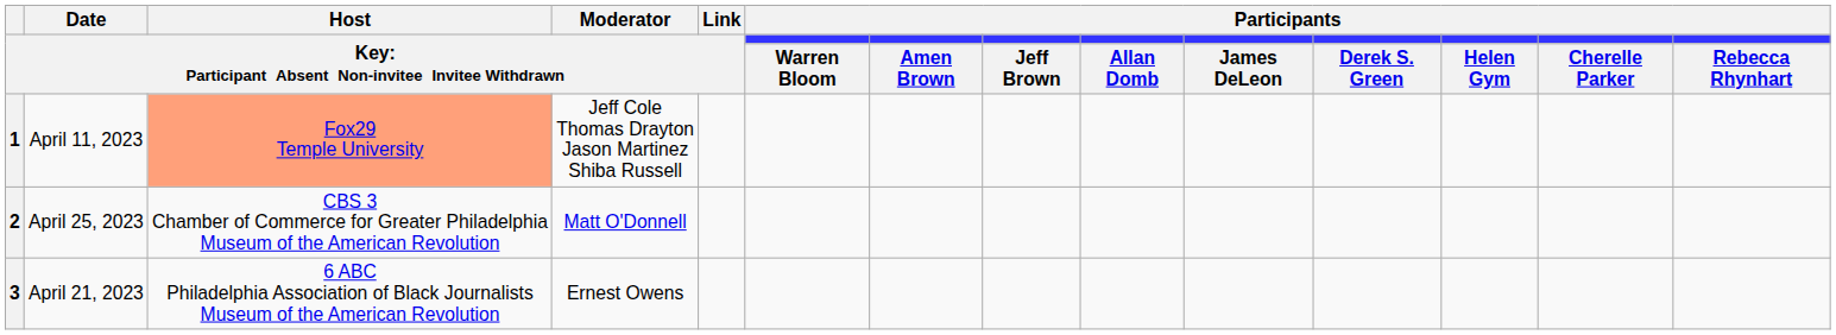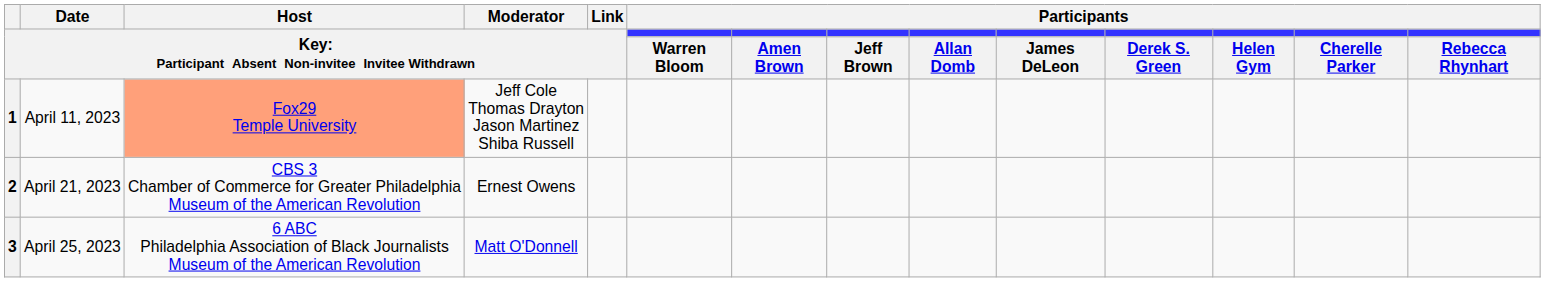2 | column 2: April 25, 2023 -> April 21, 2023
2 | column 4: Matt O'Donnell -> Ernest Owens
3 | column 2: April 21, 2023 -> April 25, 2023
3 | column 4: Ernest Owens -> Matt O'Donnell
